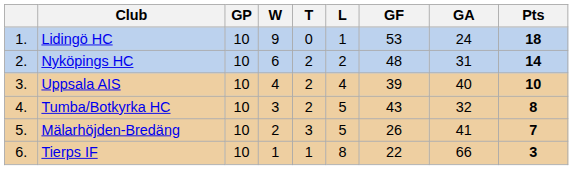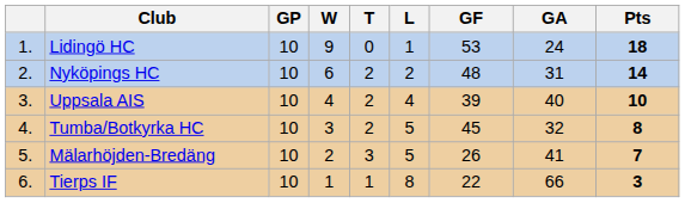Tumba/Botkyrka HC | GF: 43 -> 45
